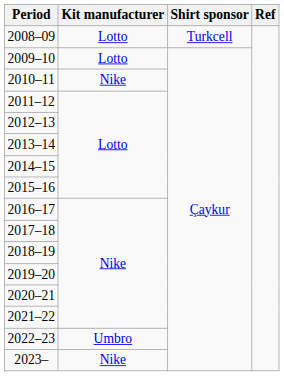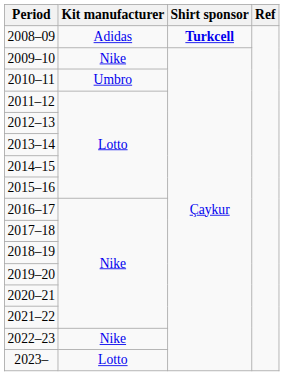2008–09 | Kit manufacturer: Lotto -> Adidas
2008–09 | Shirt sponsor: normal -> bold
2009–10 | Kit manufacturer: Lotto -> Nike
2010–11 | Kit manufacturer: Nike -> Umbro
2022–23 | Kit manufacturer: Umbro -> Nike
2023– | Kit manufacturer: Nike -> Lotto
